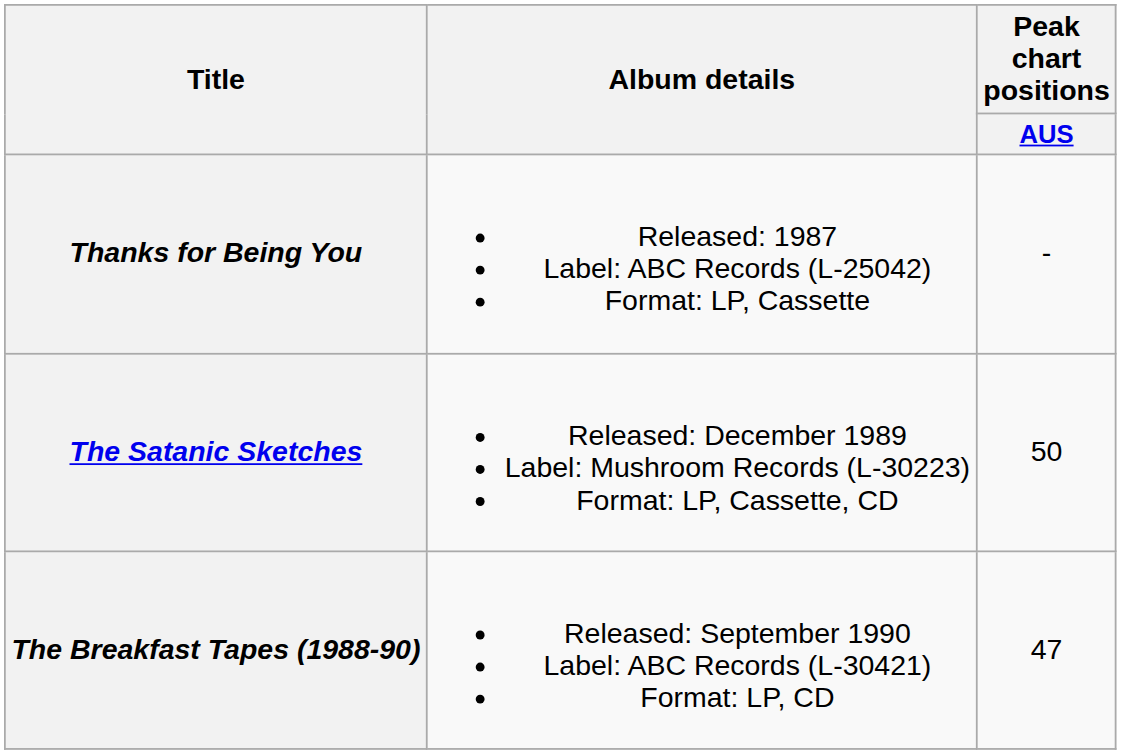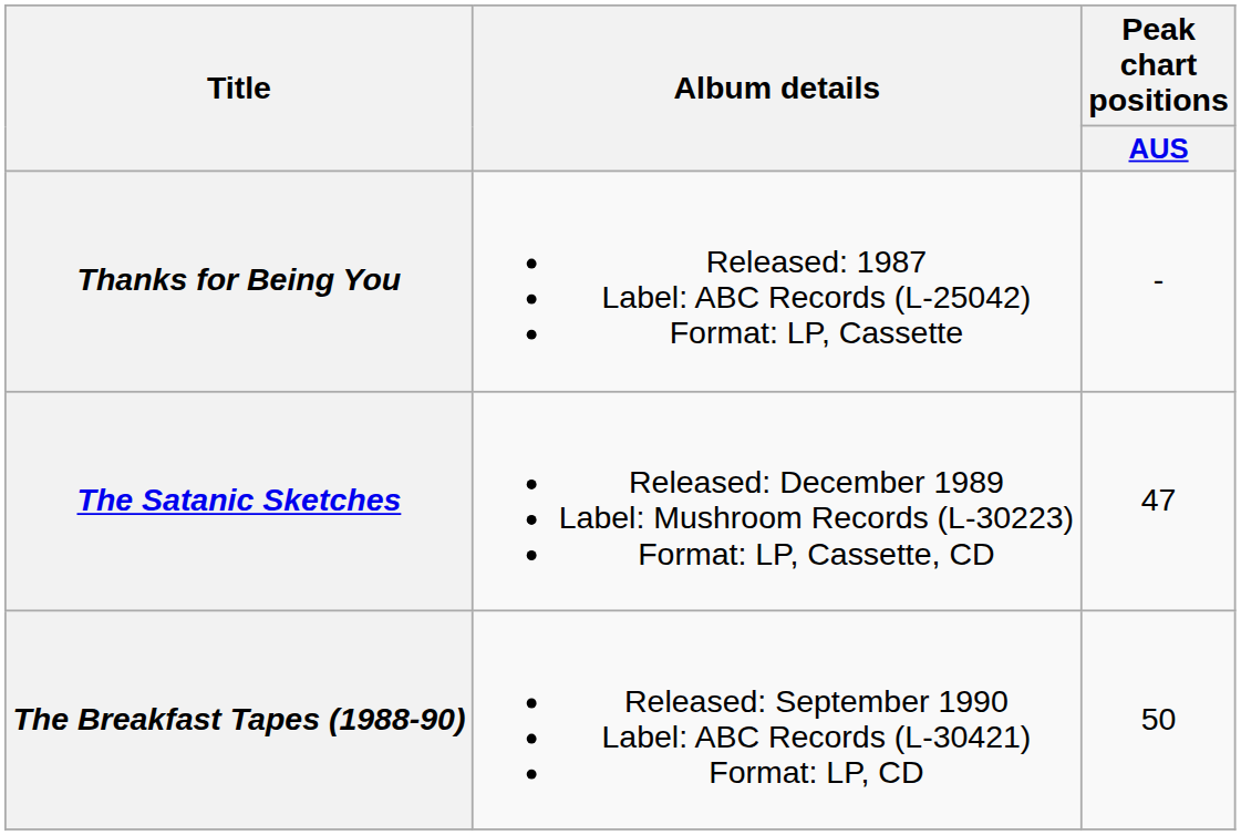The Satanic Sketches | Peak chart positions / AUS: 50 -> 47
The Breakfast Tapes (1988-90) | Peak chart positions / AUS: 47 -> 50
